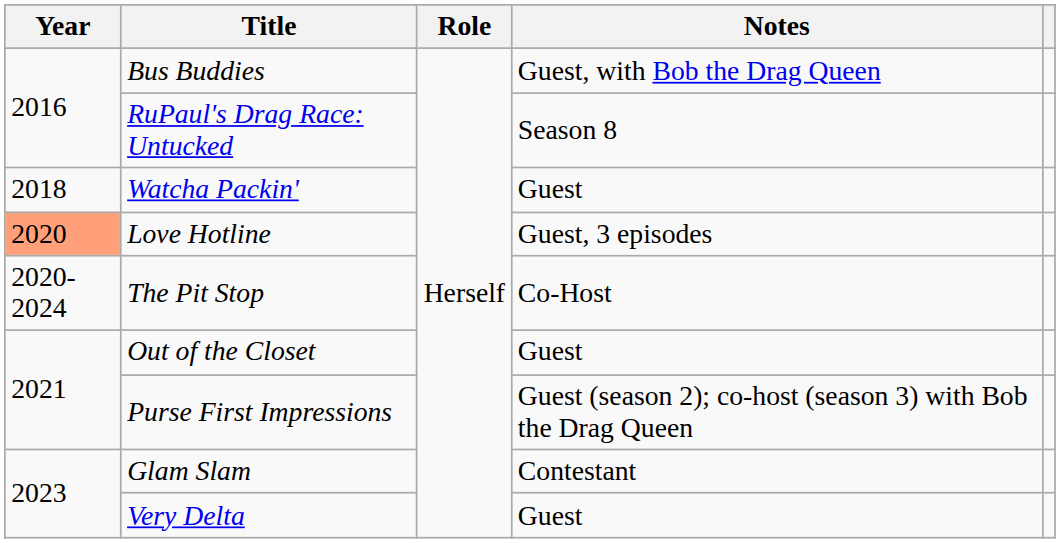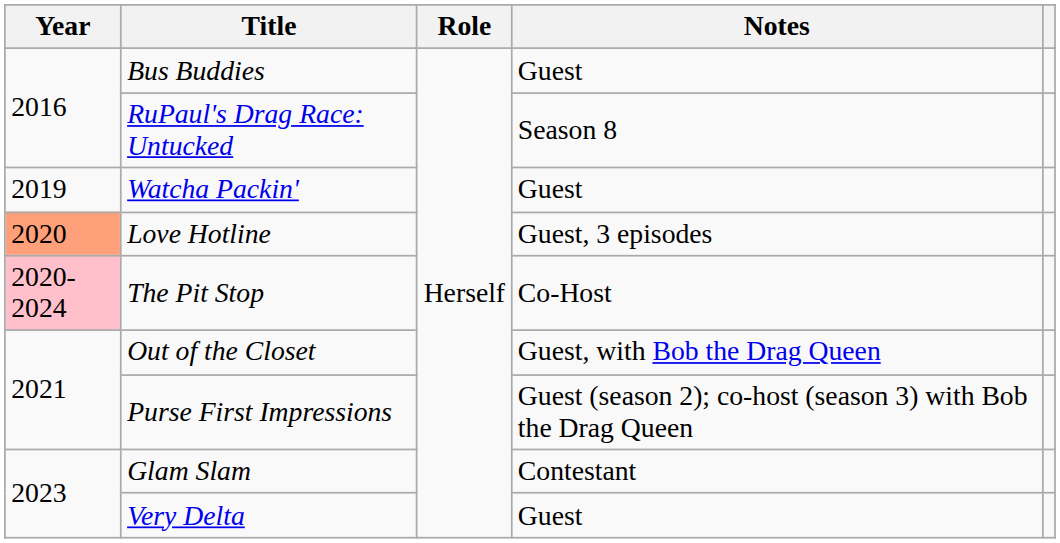Bus Buddies | Notes: Guest, with Bob the Drag Queen -> Guest
Watcha Packin' | Year: 2018 -> 2019
The Pit Stop | Year: no background -> pink background
Out of the Closet | Notes: Guest -> Guest, with Bob the Drag Queen
